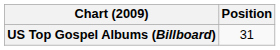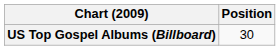US Top Gospel Albums (Billboard) | Position: 31 -> 30
